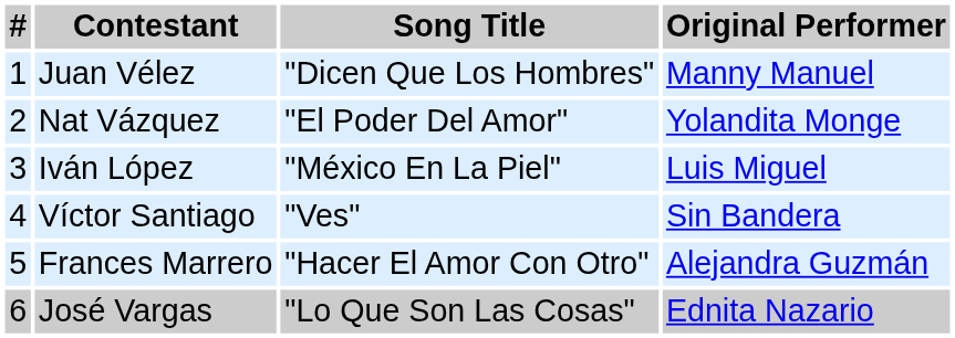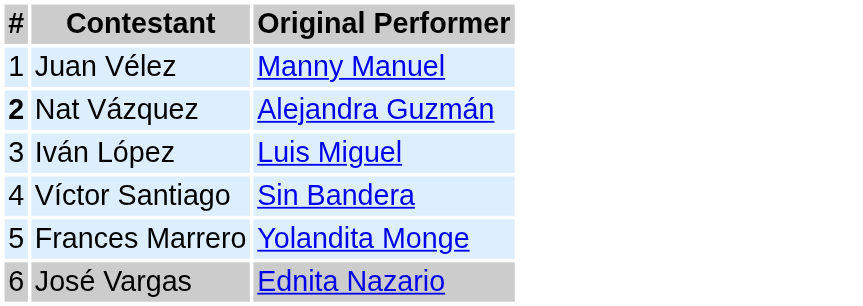- column: Song Title | "Dicen Que Los Hombres" | "El Poder Del Amor" | "México En La Piel" | "Ves" | "Hacer El Amor Con Otro" | "Lo Que Son Las Cosas"
Nat Vázquez | #: normal -> bold
Nat Vázquez | Original Performer: Yolandita Monge -> Alejandra Guzmán
Frances Marrero | Original Performer: Alejandra Guzmán -> Yolandita Monge
